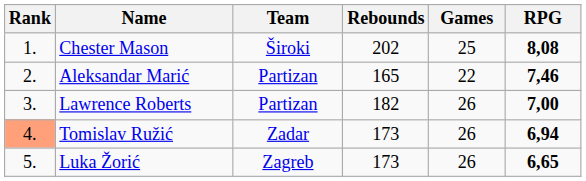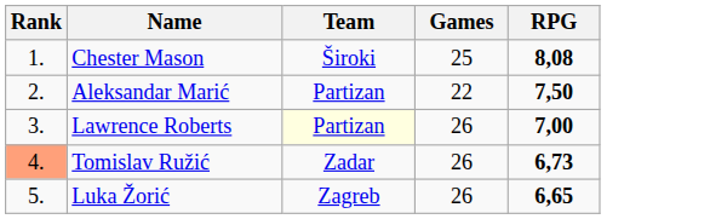- column: Rebounds | 202 | 165 | 182 | 173 | 173
Aleksandar Marić | RPG: 7,46 -> 7,50
Lawrence Roberts | Team: no background -> lightyellow background
Tomislav Ružić | RPG: 6,94 -> 6,73
